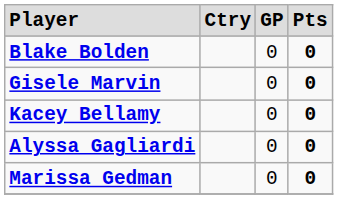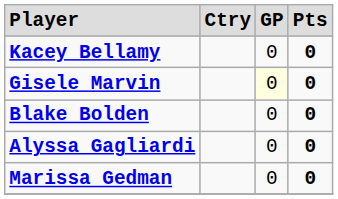rows swapped: Kacey Bellamy <-> Blake Bolden
Gisele Marvin | column 3: no background -> lightyellow background
